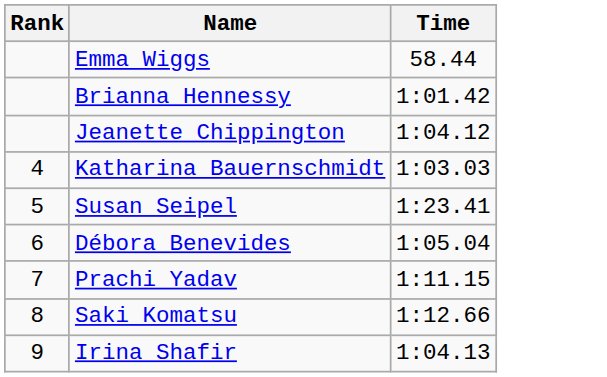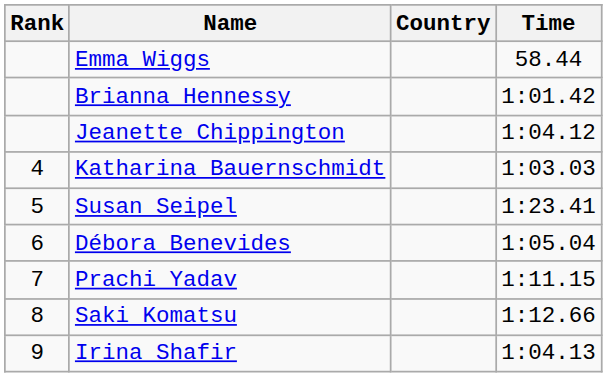+ column: Country
